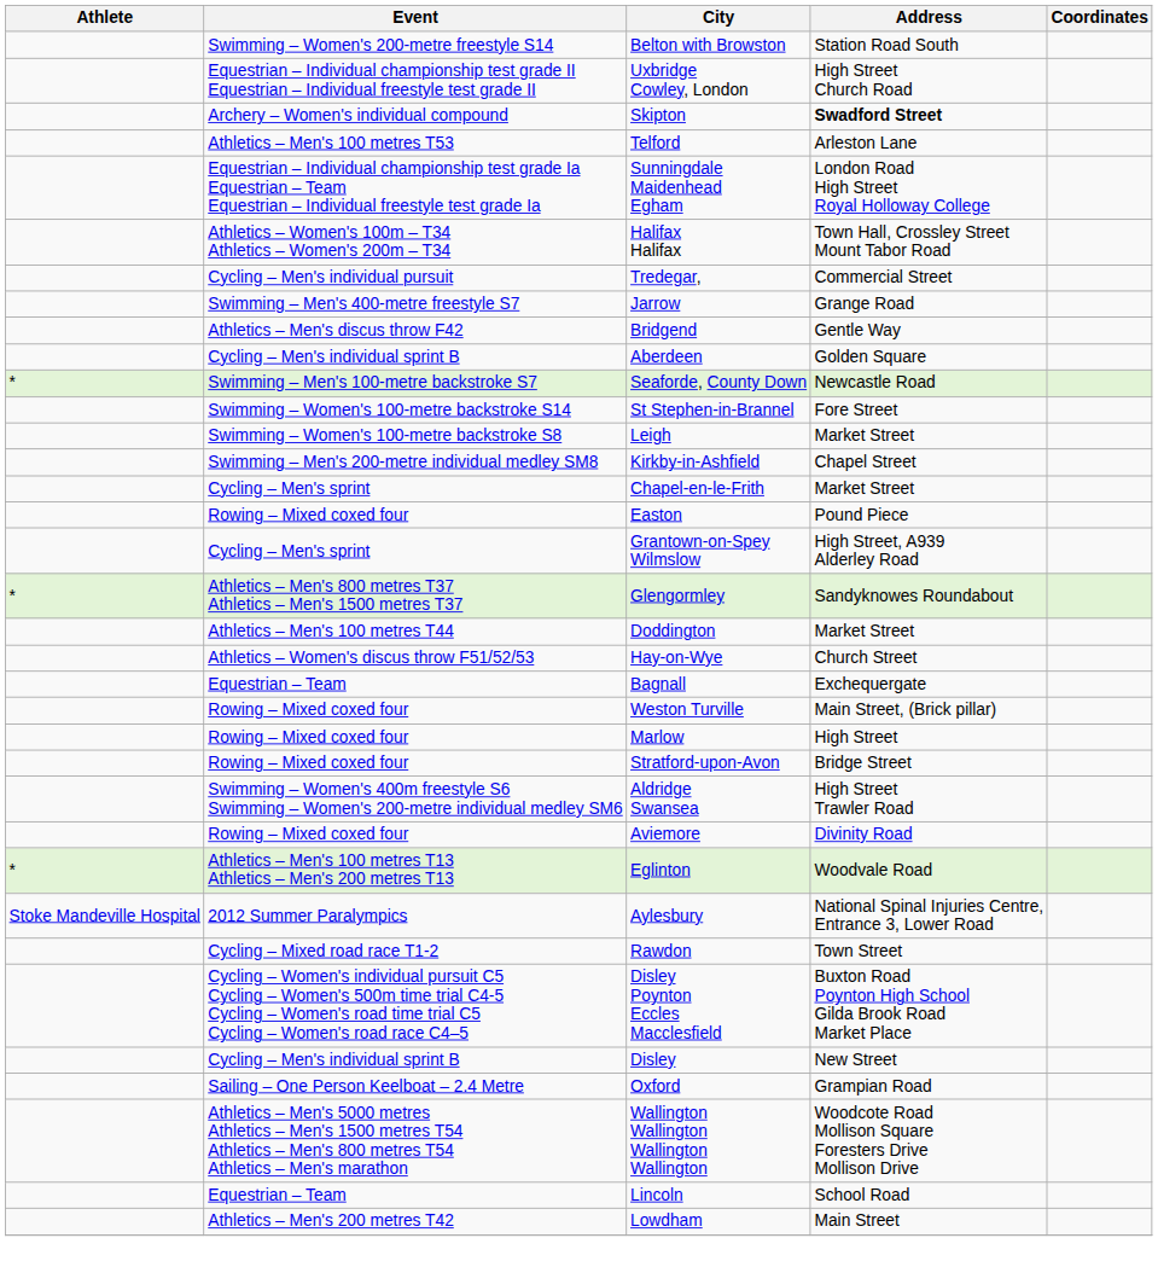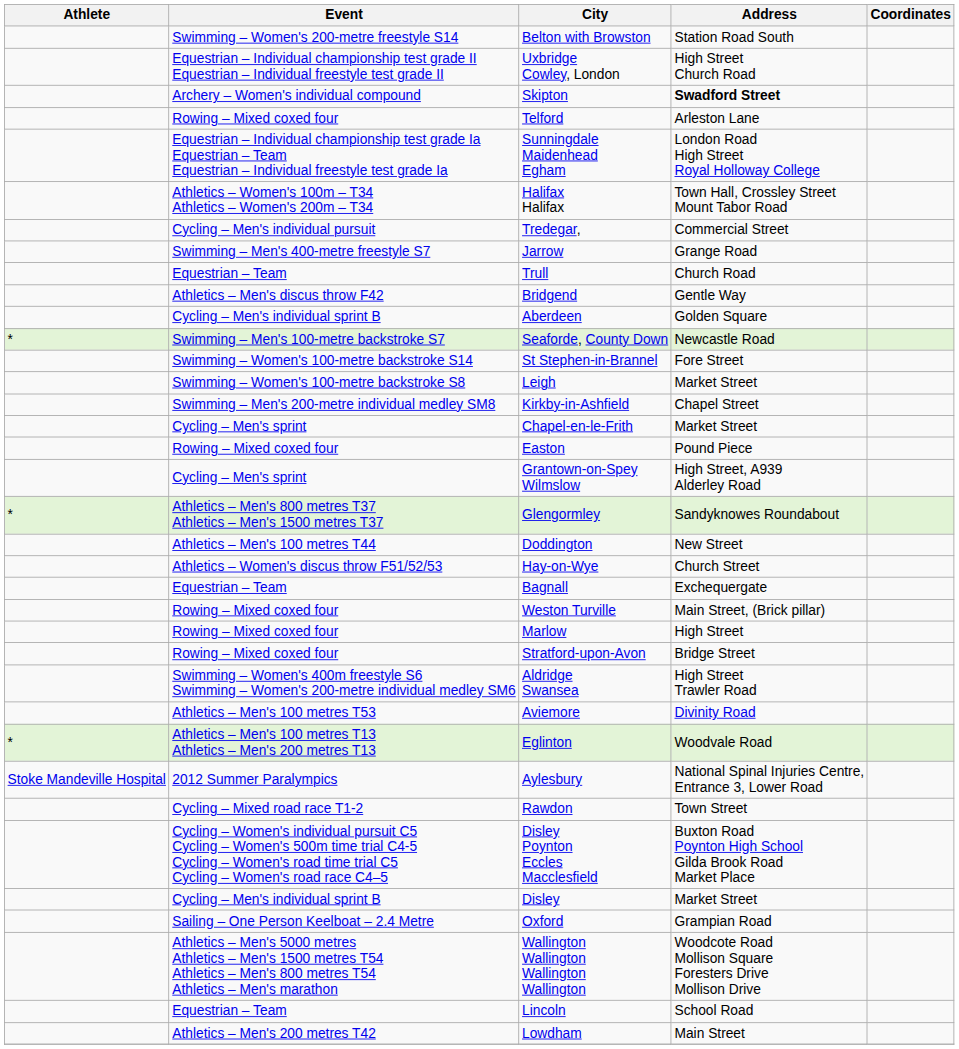Telford | Event: Athletics – Men's 100 metres T53 -> Rowing – Mixed coxed four
+ row: Equestrian – Team | Trull | Church Road
Doddington | Address: Market Street -> New Street
Aviemore | Event: Rowing – Mixed coxed four -> Athletics – Men's 100 metres T53
Disley | Address: New Street -> Market Street
